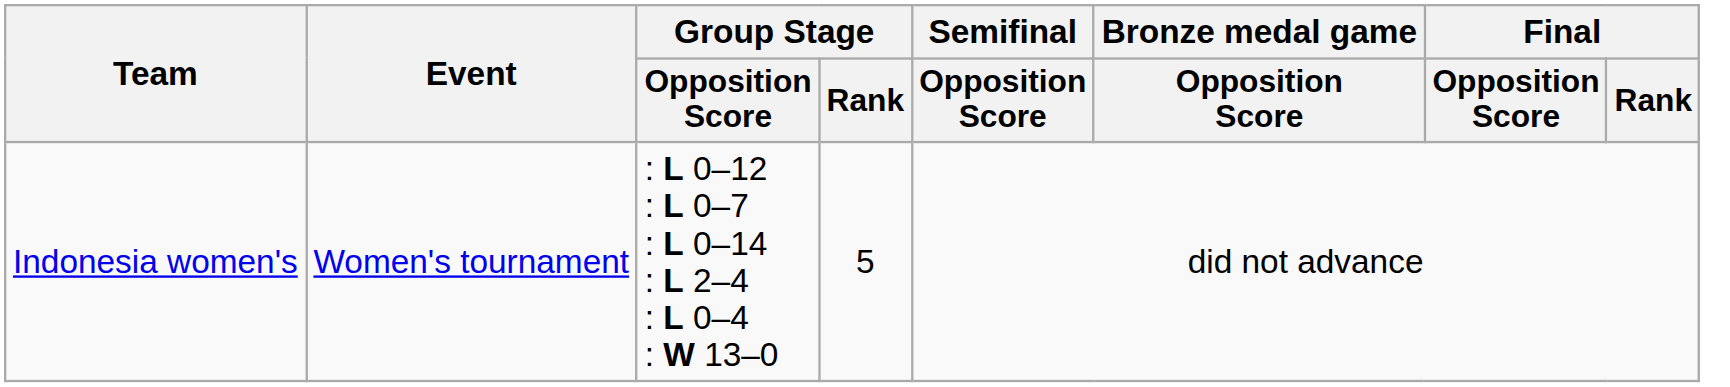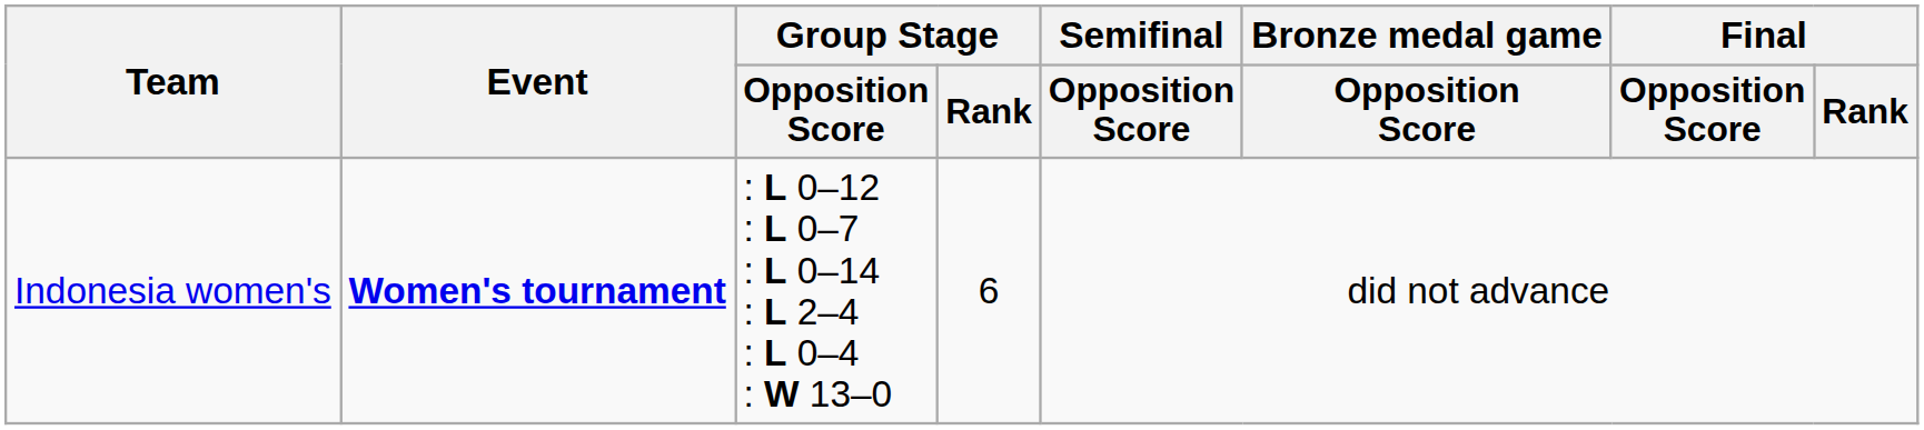Indonesia women's | Event: normal -> bold
Indonesia women's | Group Stage / Rank: 5 -> 6
